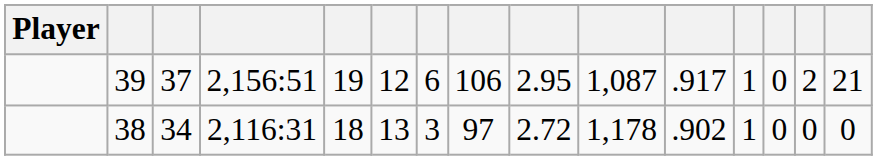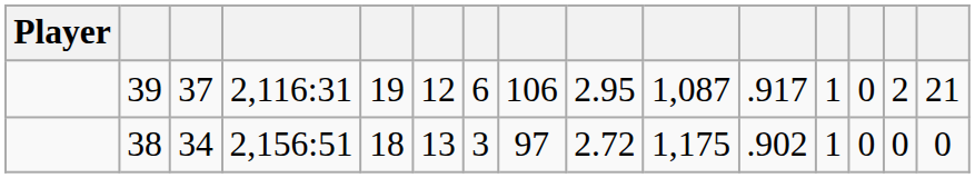39 | column 4: 2,156:51 -> 2,116:31
38 | column 4: 2,116:31 -> 2,156:51
38 | column 10: 1,178 -> 1,175
